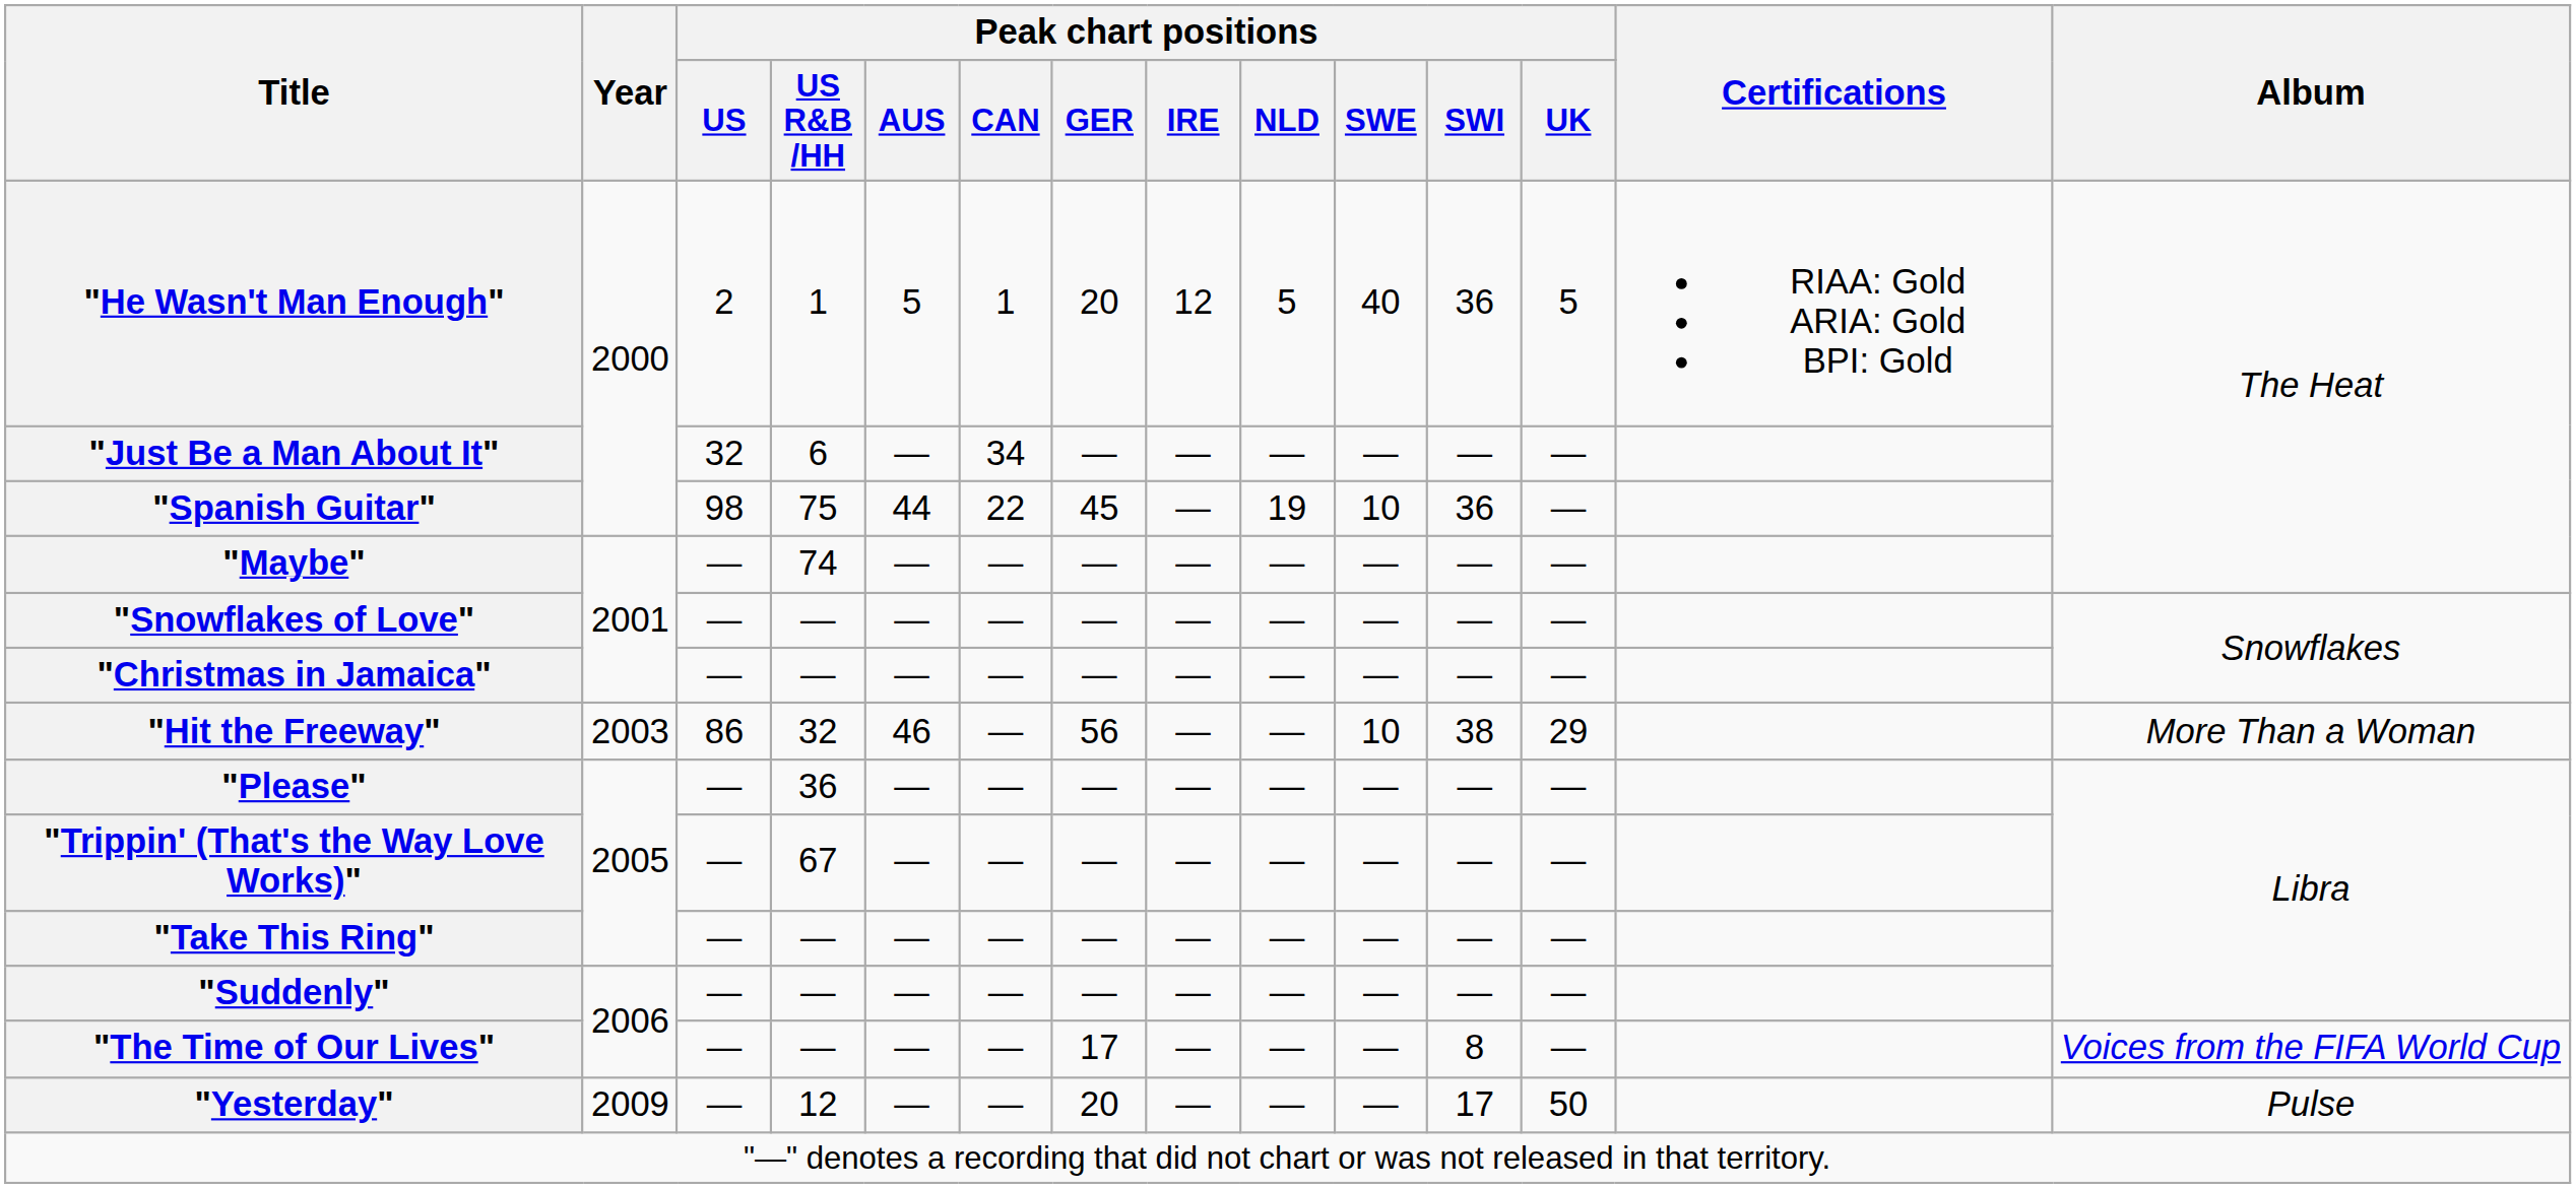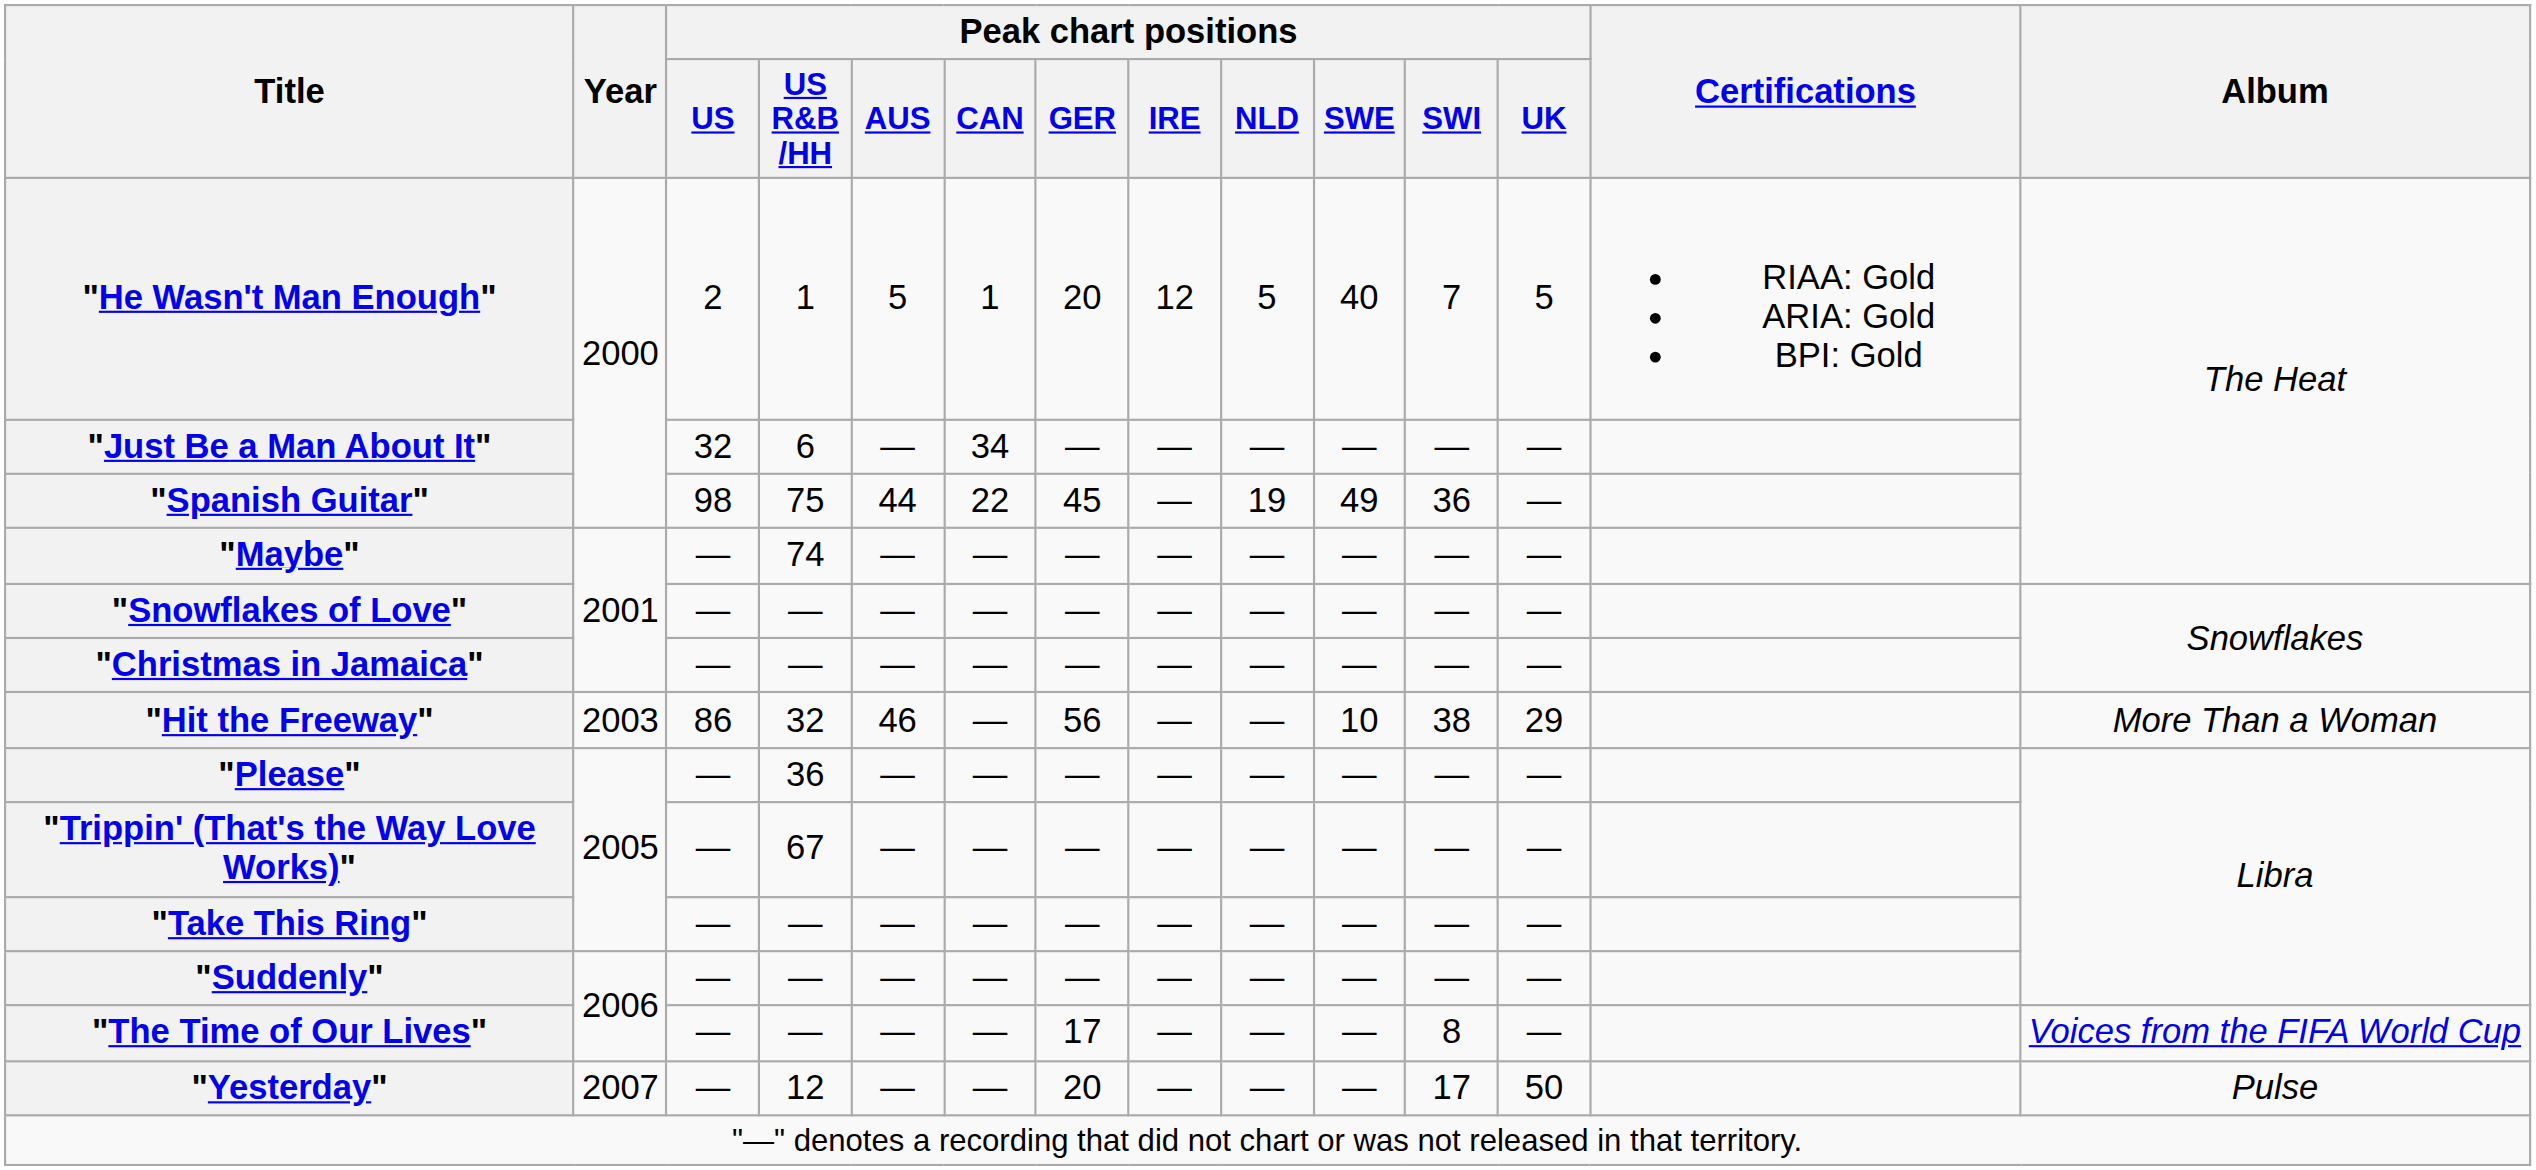"He Wasn't Man Enough" | Peak chart positions / SWI: 36 -> 7
"Spanish Guitar" | Peak chart positions / SWE: 10 -> 49
"Yesterday" | Year: 2009 -> 2007
